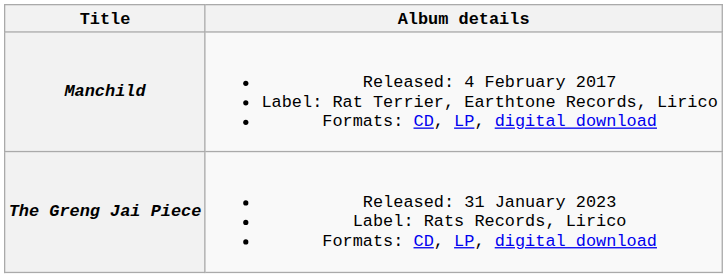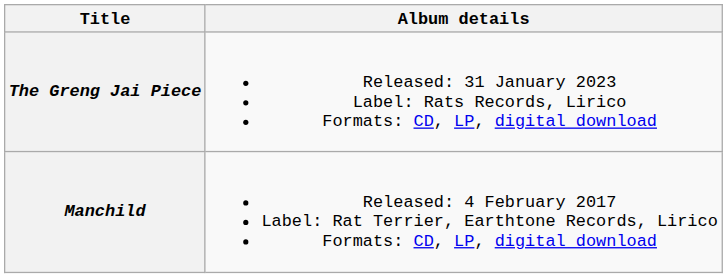rows swapped: Manchild <-> The Greng Jai Piece
